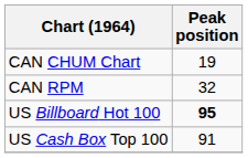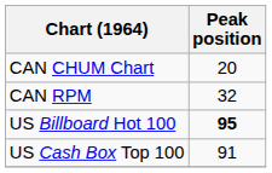CAN CHUM Chart | Peak position: 19 -> 20
